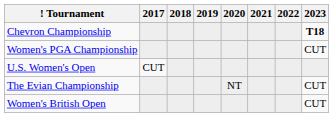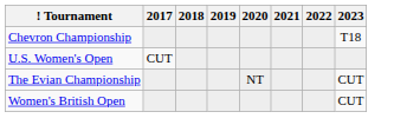Chevron Championship | 2023: bold -> normal
- row: Women's PGA Championship | CUT
